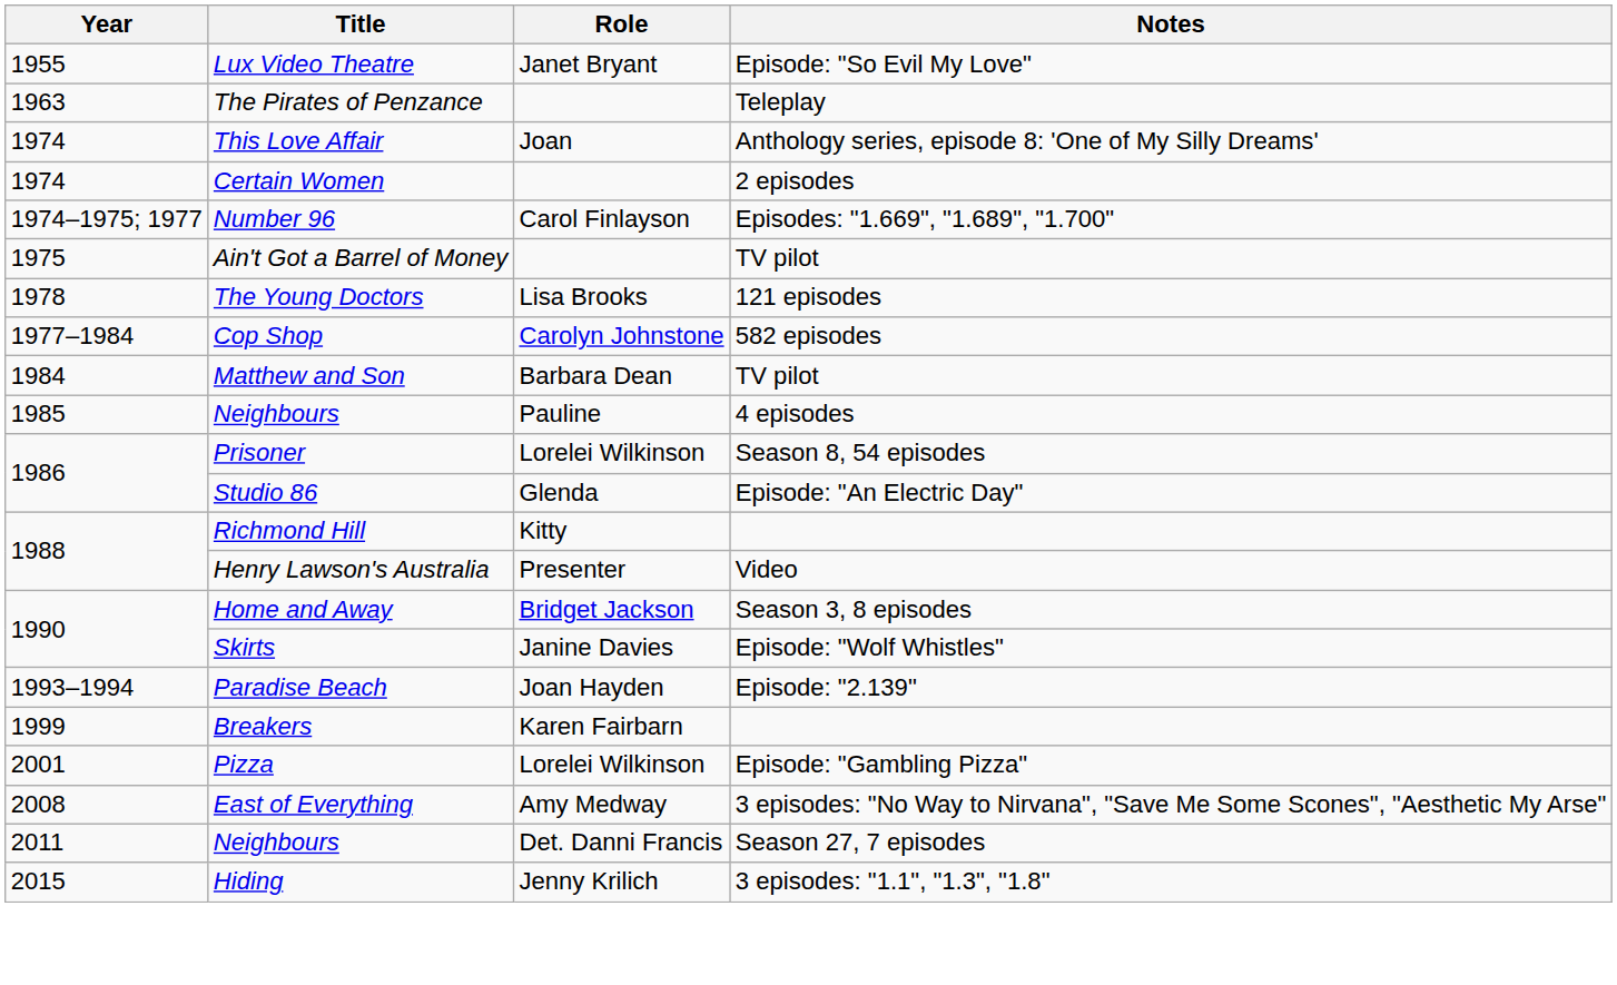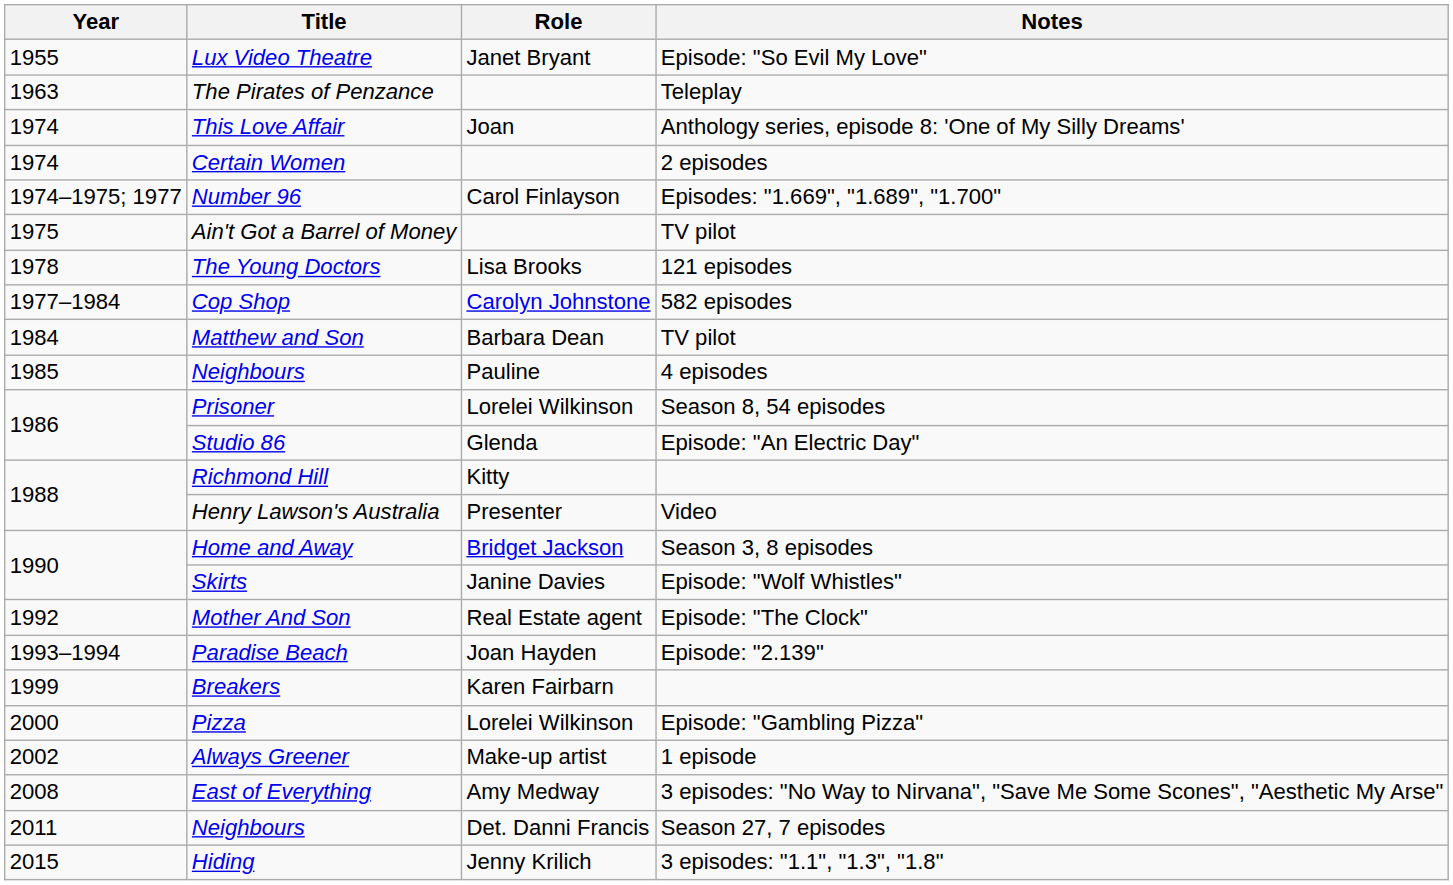+ row: 1992 | Mother And Son | Real Estate agent | Episode: "The Clock"
Pizza | Year: 2001 -> 2000
+ row: 2002 | Always Greener | Make-up artist | 1 episode
